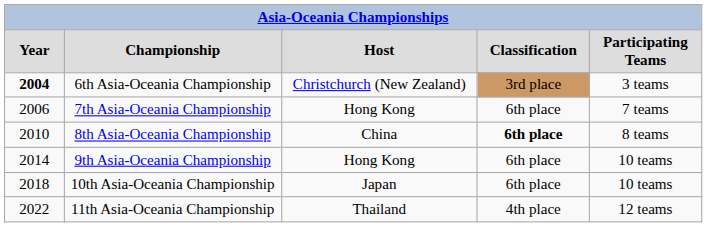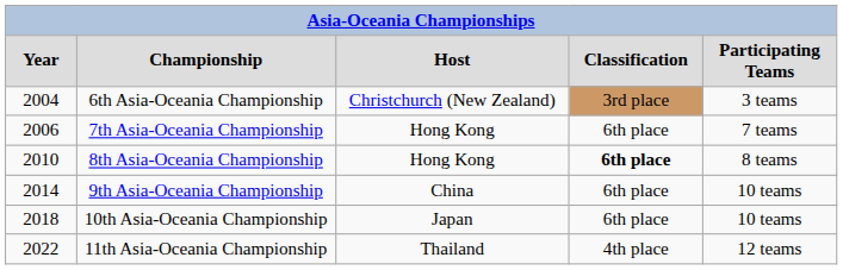6th Asia-Oceania Championship | column 1: bold -> normal
8th Asia-Oceania Championship | column 3: China -> Hong Kong
9th Asia-Oceania Championship | column 3: Hong Kong -> China
